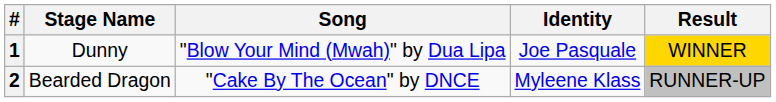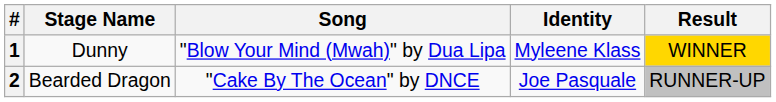1 | Identity: Joe Pasquale -> Myleene Klass
2 | Identity: Myleene Klass -> Joe Pasquale
